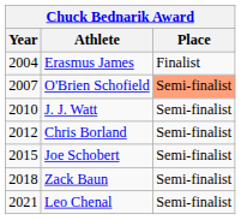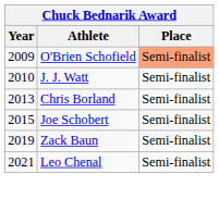- row: 2004 | Erasmus James | Finalist
O'Brien Schofield | Year: 2007 -> 2009
Chris Borland | Year: 2012 -> 2013
Zack Baun | Year: 2018 -> 2019
